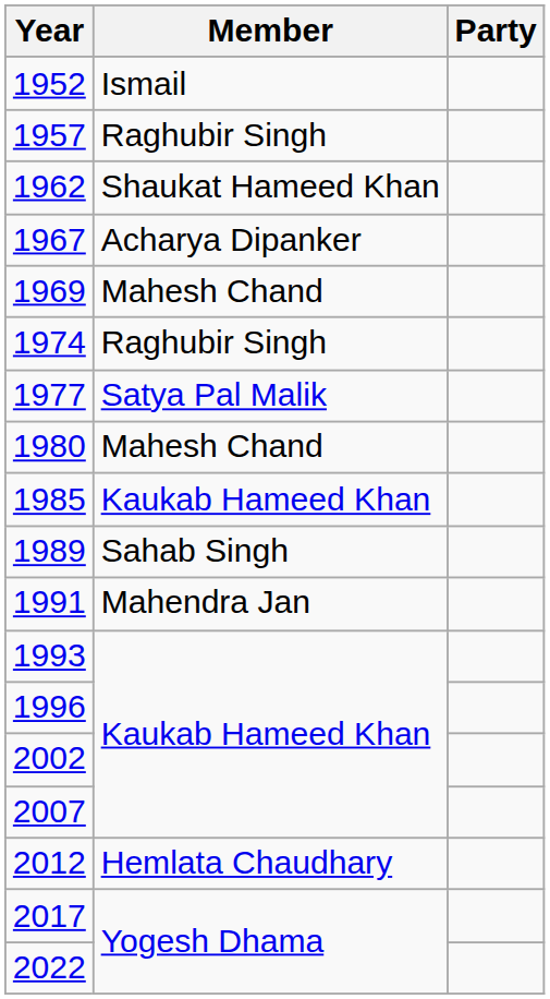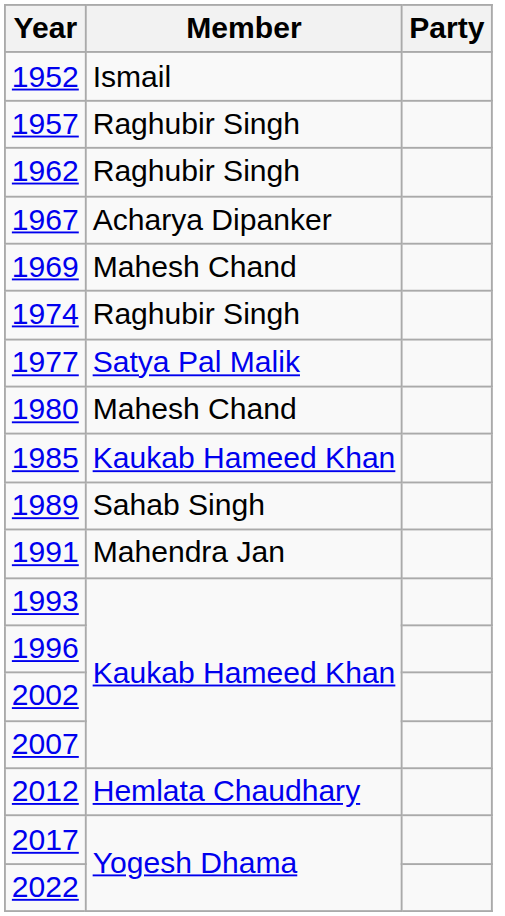1962 | Member: Shaukat Hameed Khan -> Raghubir Singh
